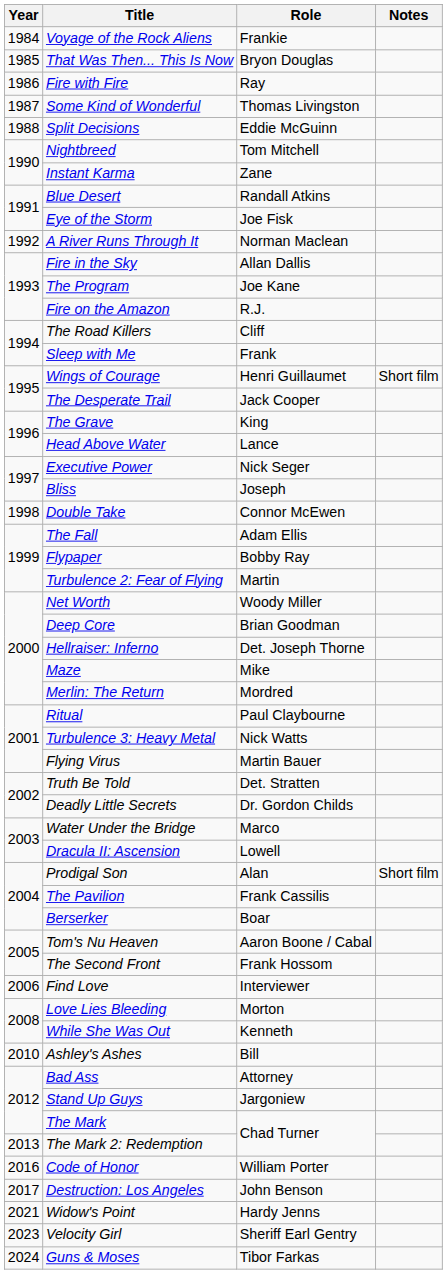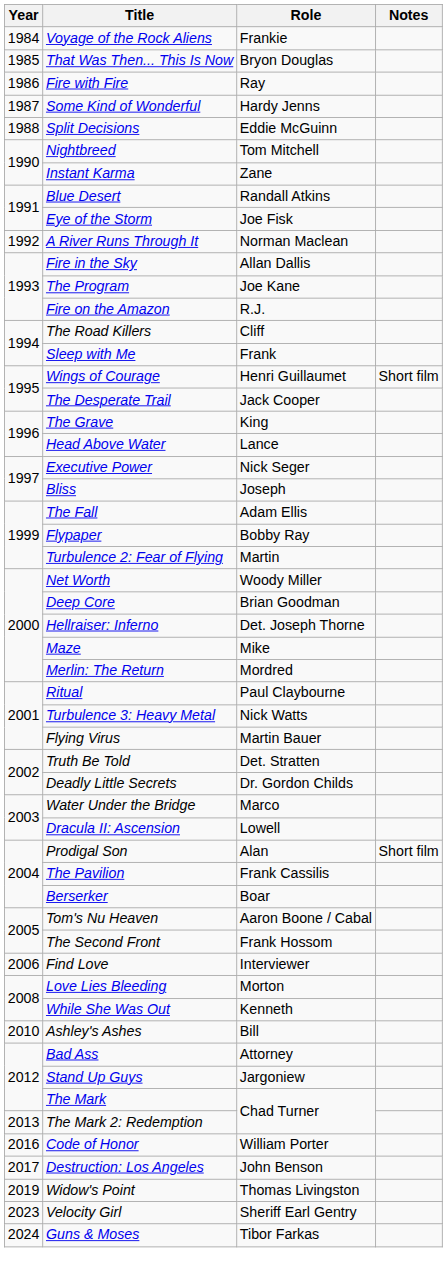Some Kind of Wonderful | Role: Thomas Livingston -> Hardy Jenns
- row: 1998 | Double Take | Connor McEwen
Widow's Point | Year: 2021 -> 2019
Widow's Point | Role: Hardy Jenns -> Thomas Livingston
